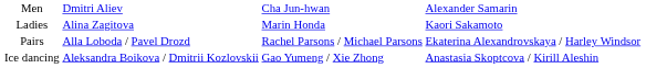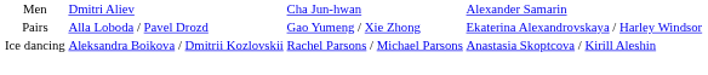- row: Ladies | Alina Zagitova | Marin Honda | Kaori Sakamoto
Pairs | column 3: Rachel Parsons / Michael Parsons -> Gao Yumeng / Xie Zhong
Ice dancing | column 3: Gao Yumeng / Xie Zhong -> Rachel Parsons / Michael Parsons
